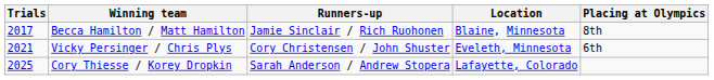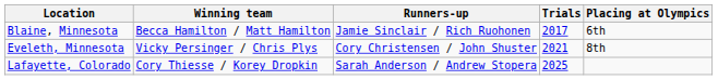columns swapped: Trials <-> Location
Becca Hamilton / Matt Hamilton | Placing at Olympics: 8th -> 6th
Vicky Persinger / Chris Plys | Placing at Olympics: 6th -> 8th
